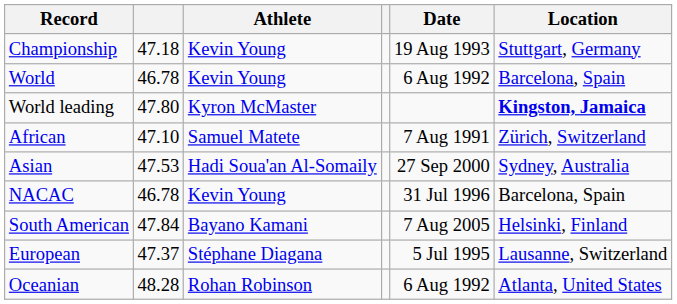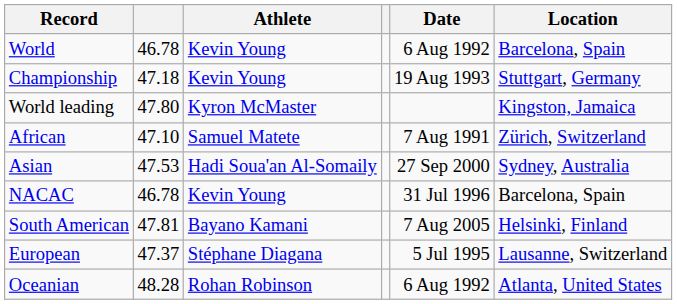rows swapped: World <-> Championship
World leading | Location: bold -> normal
South American | column 2: 47.84 -> 47.81
